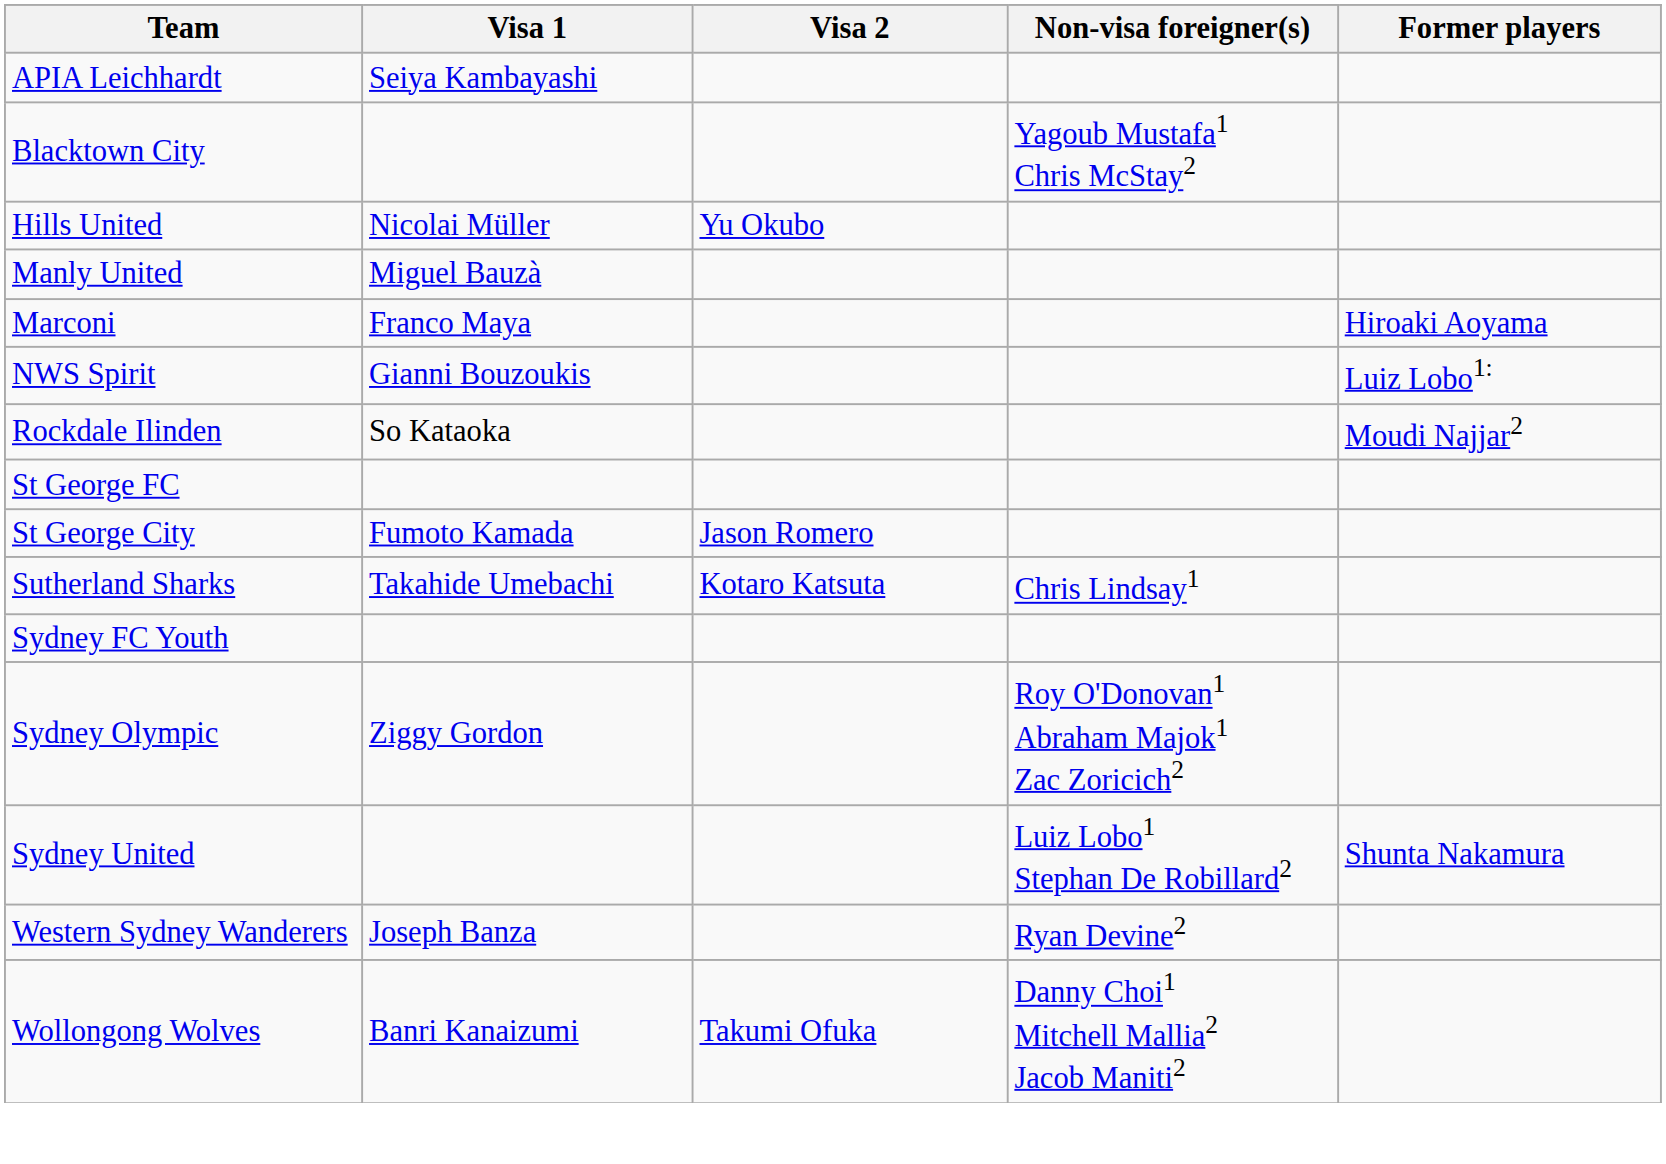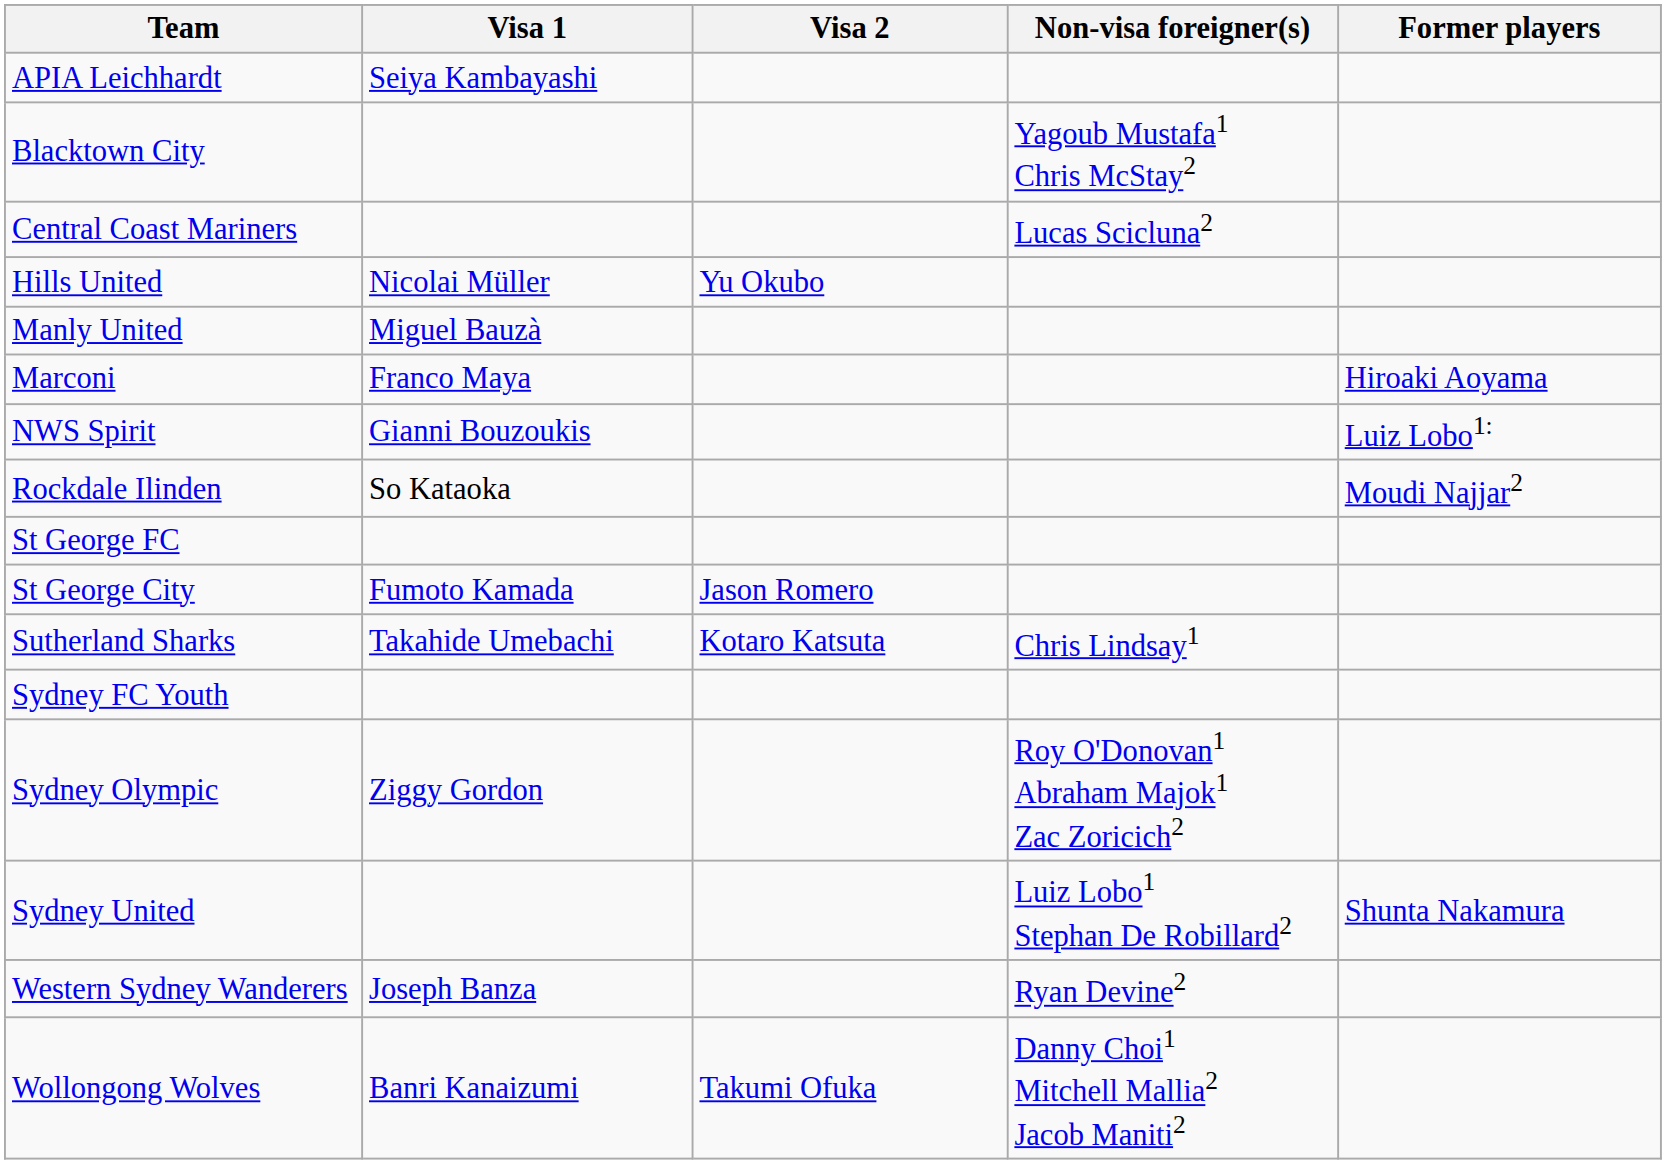+ row: Central Coast Mariners | Lucas Scicluna2
